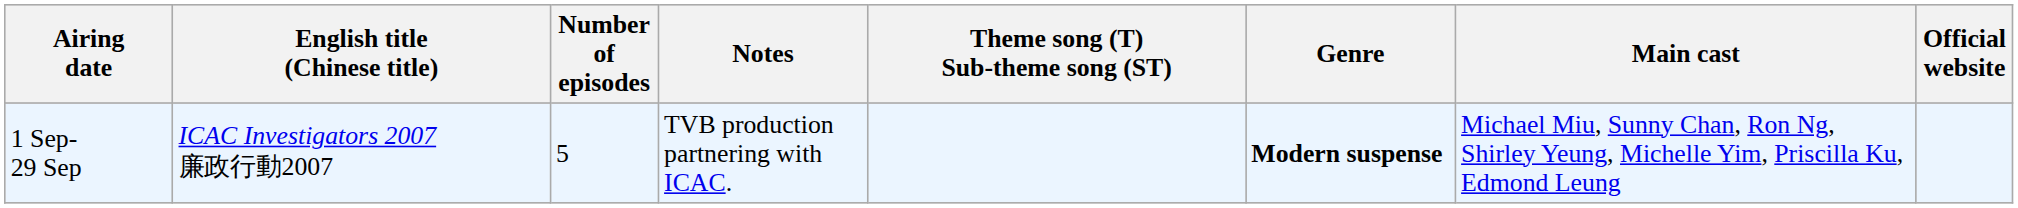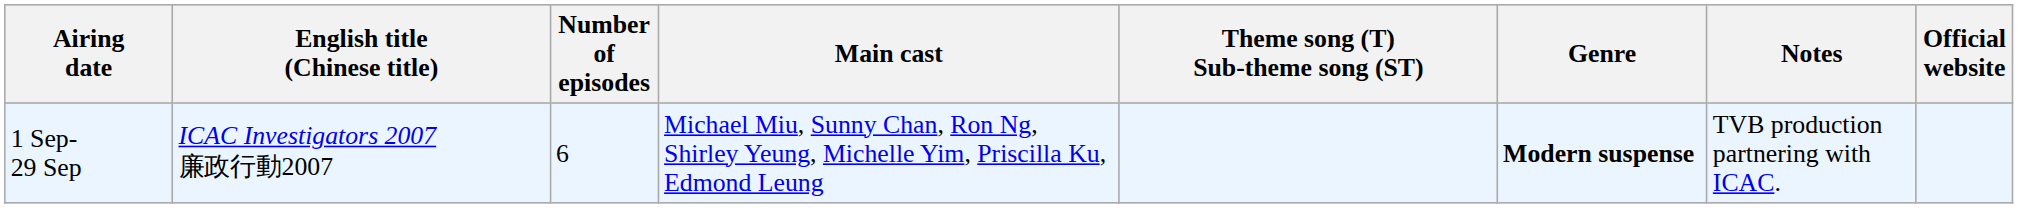columns swapped: Main cast <-> Notes
1 Sep- 29 Sep | Number of episodes: 5 -> 6
